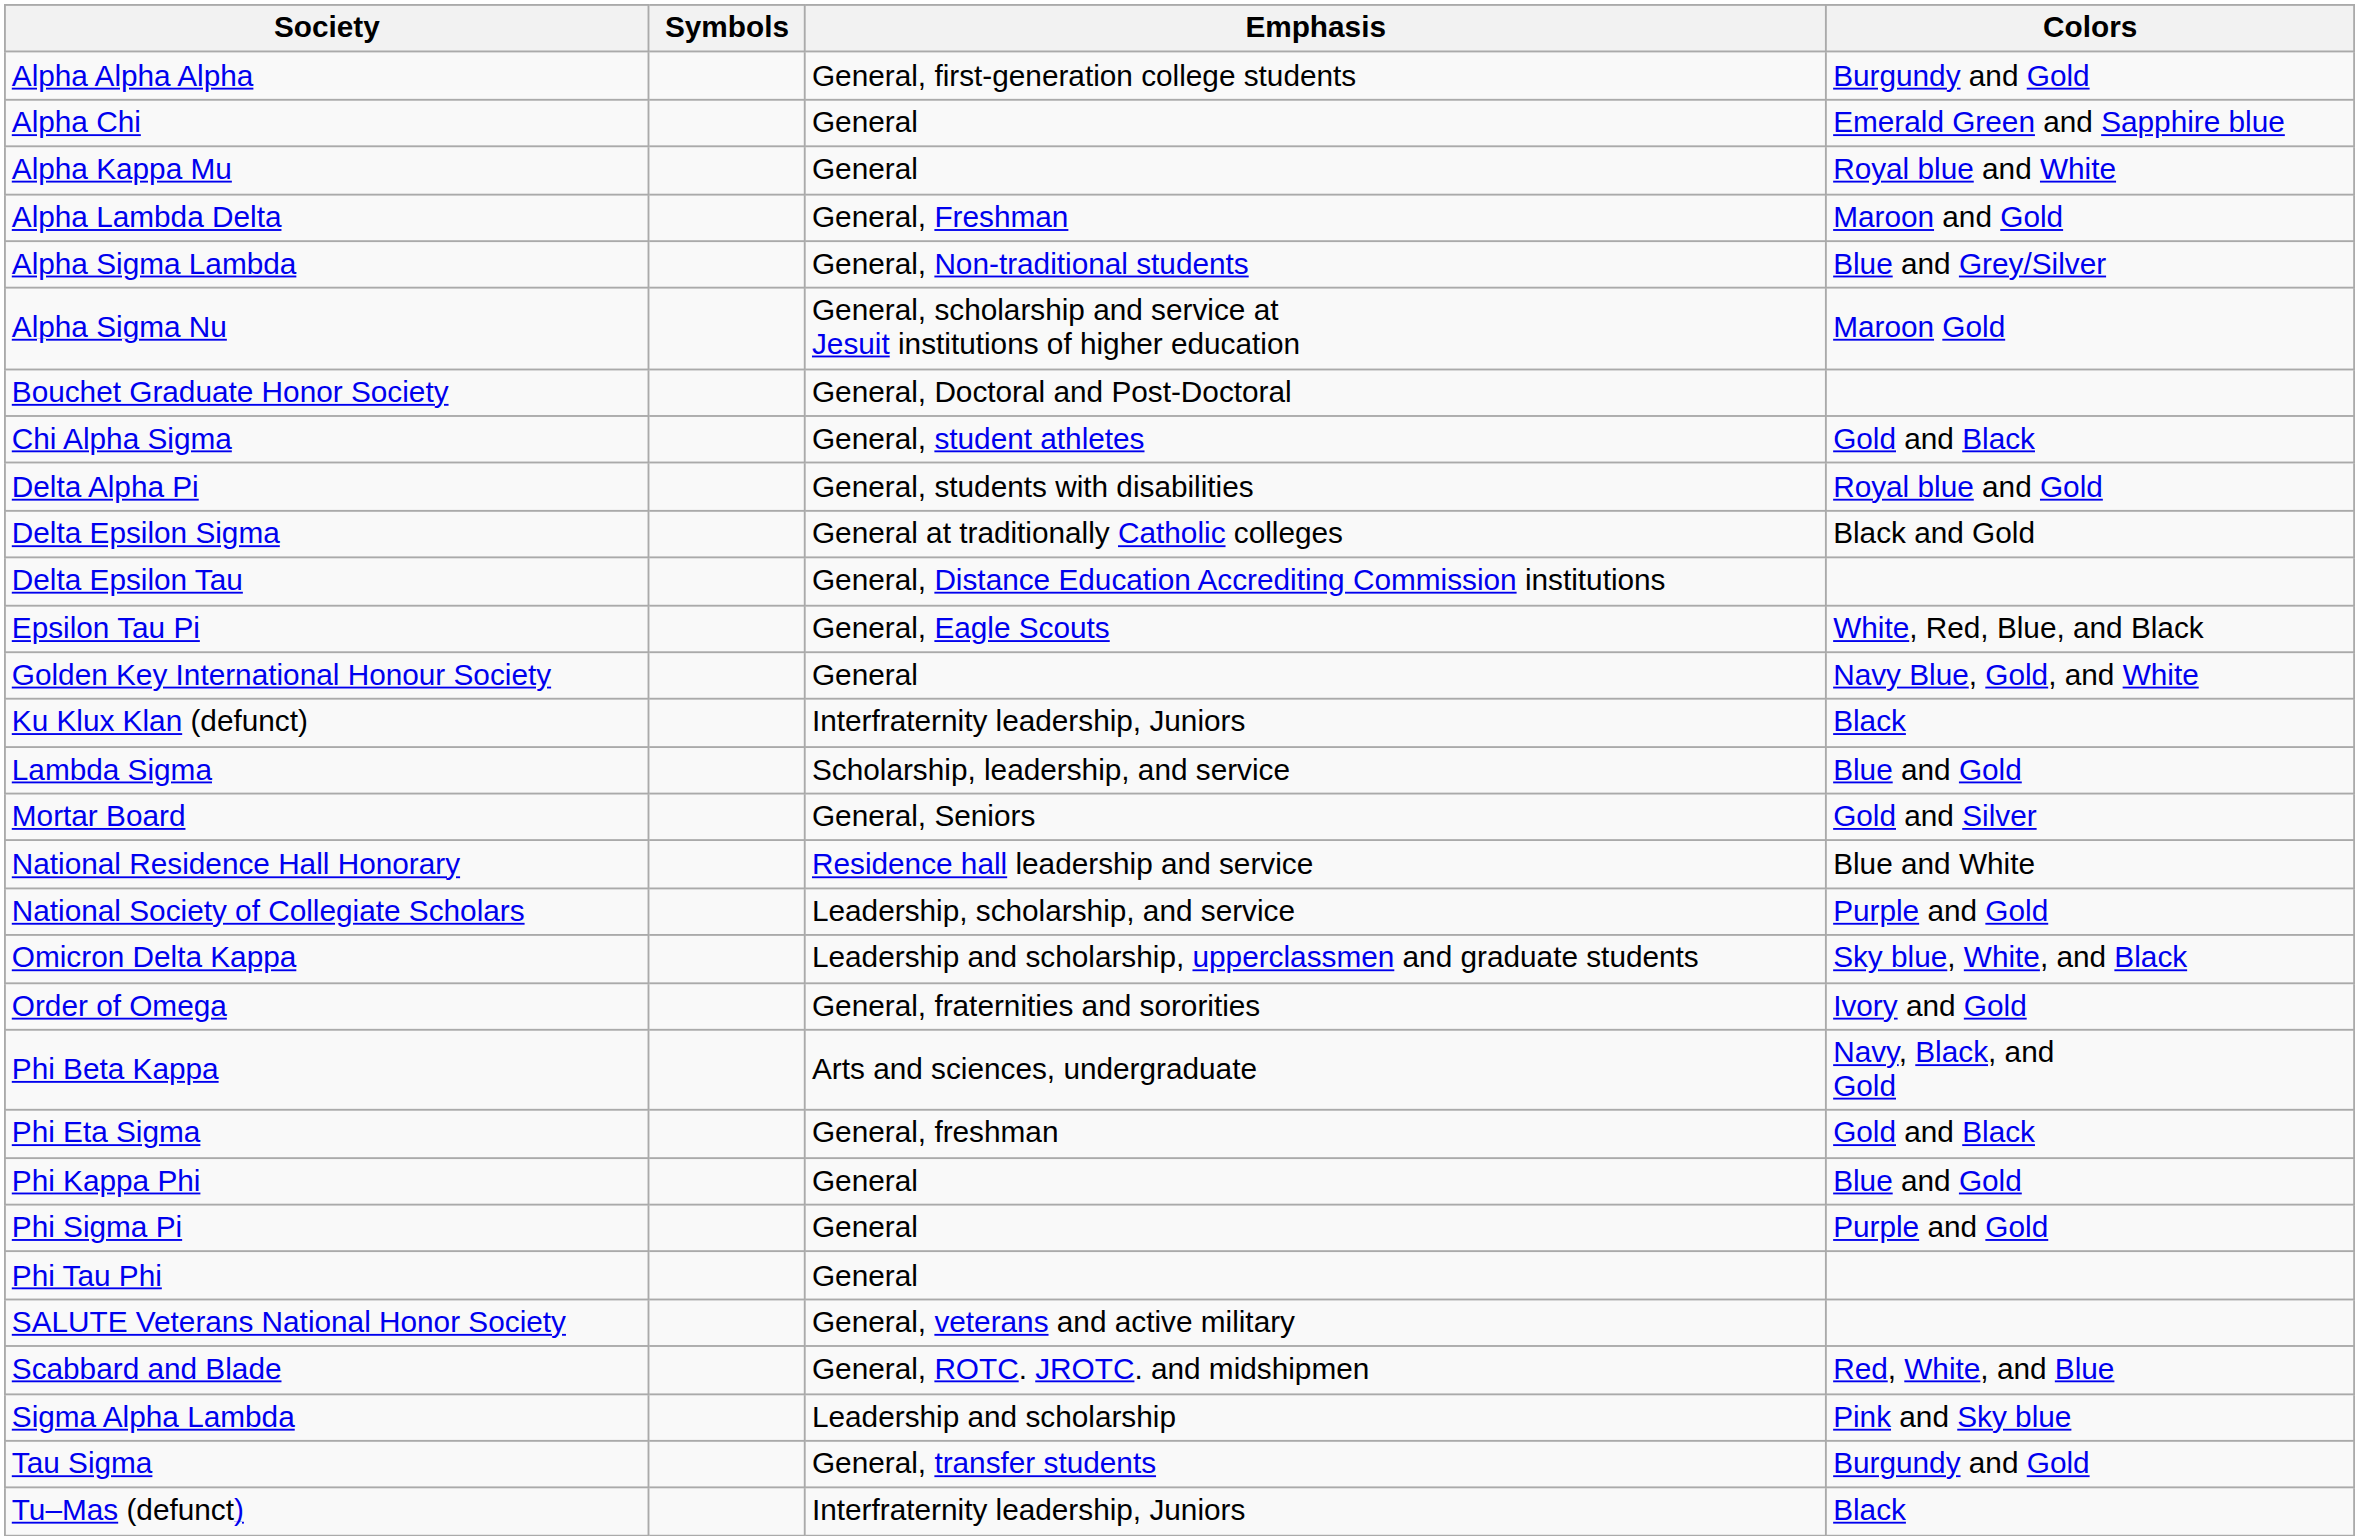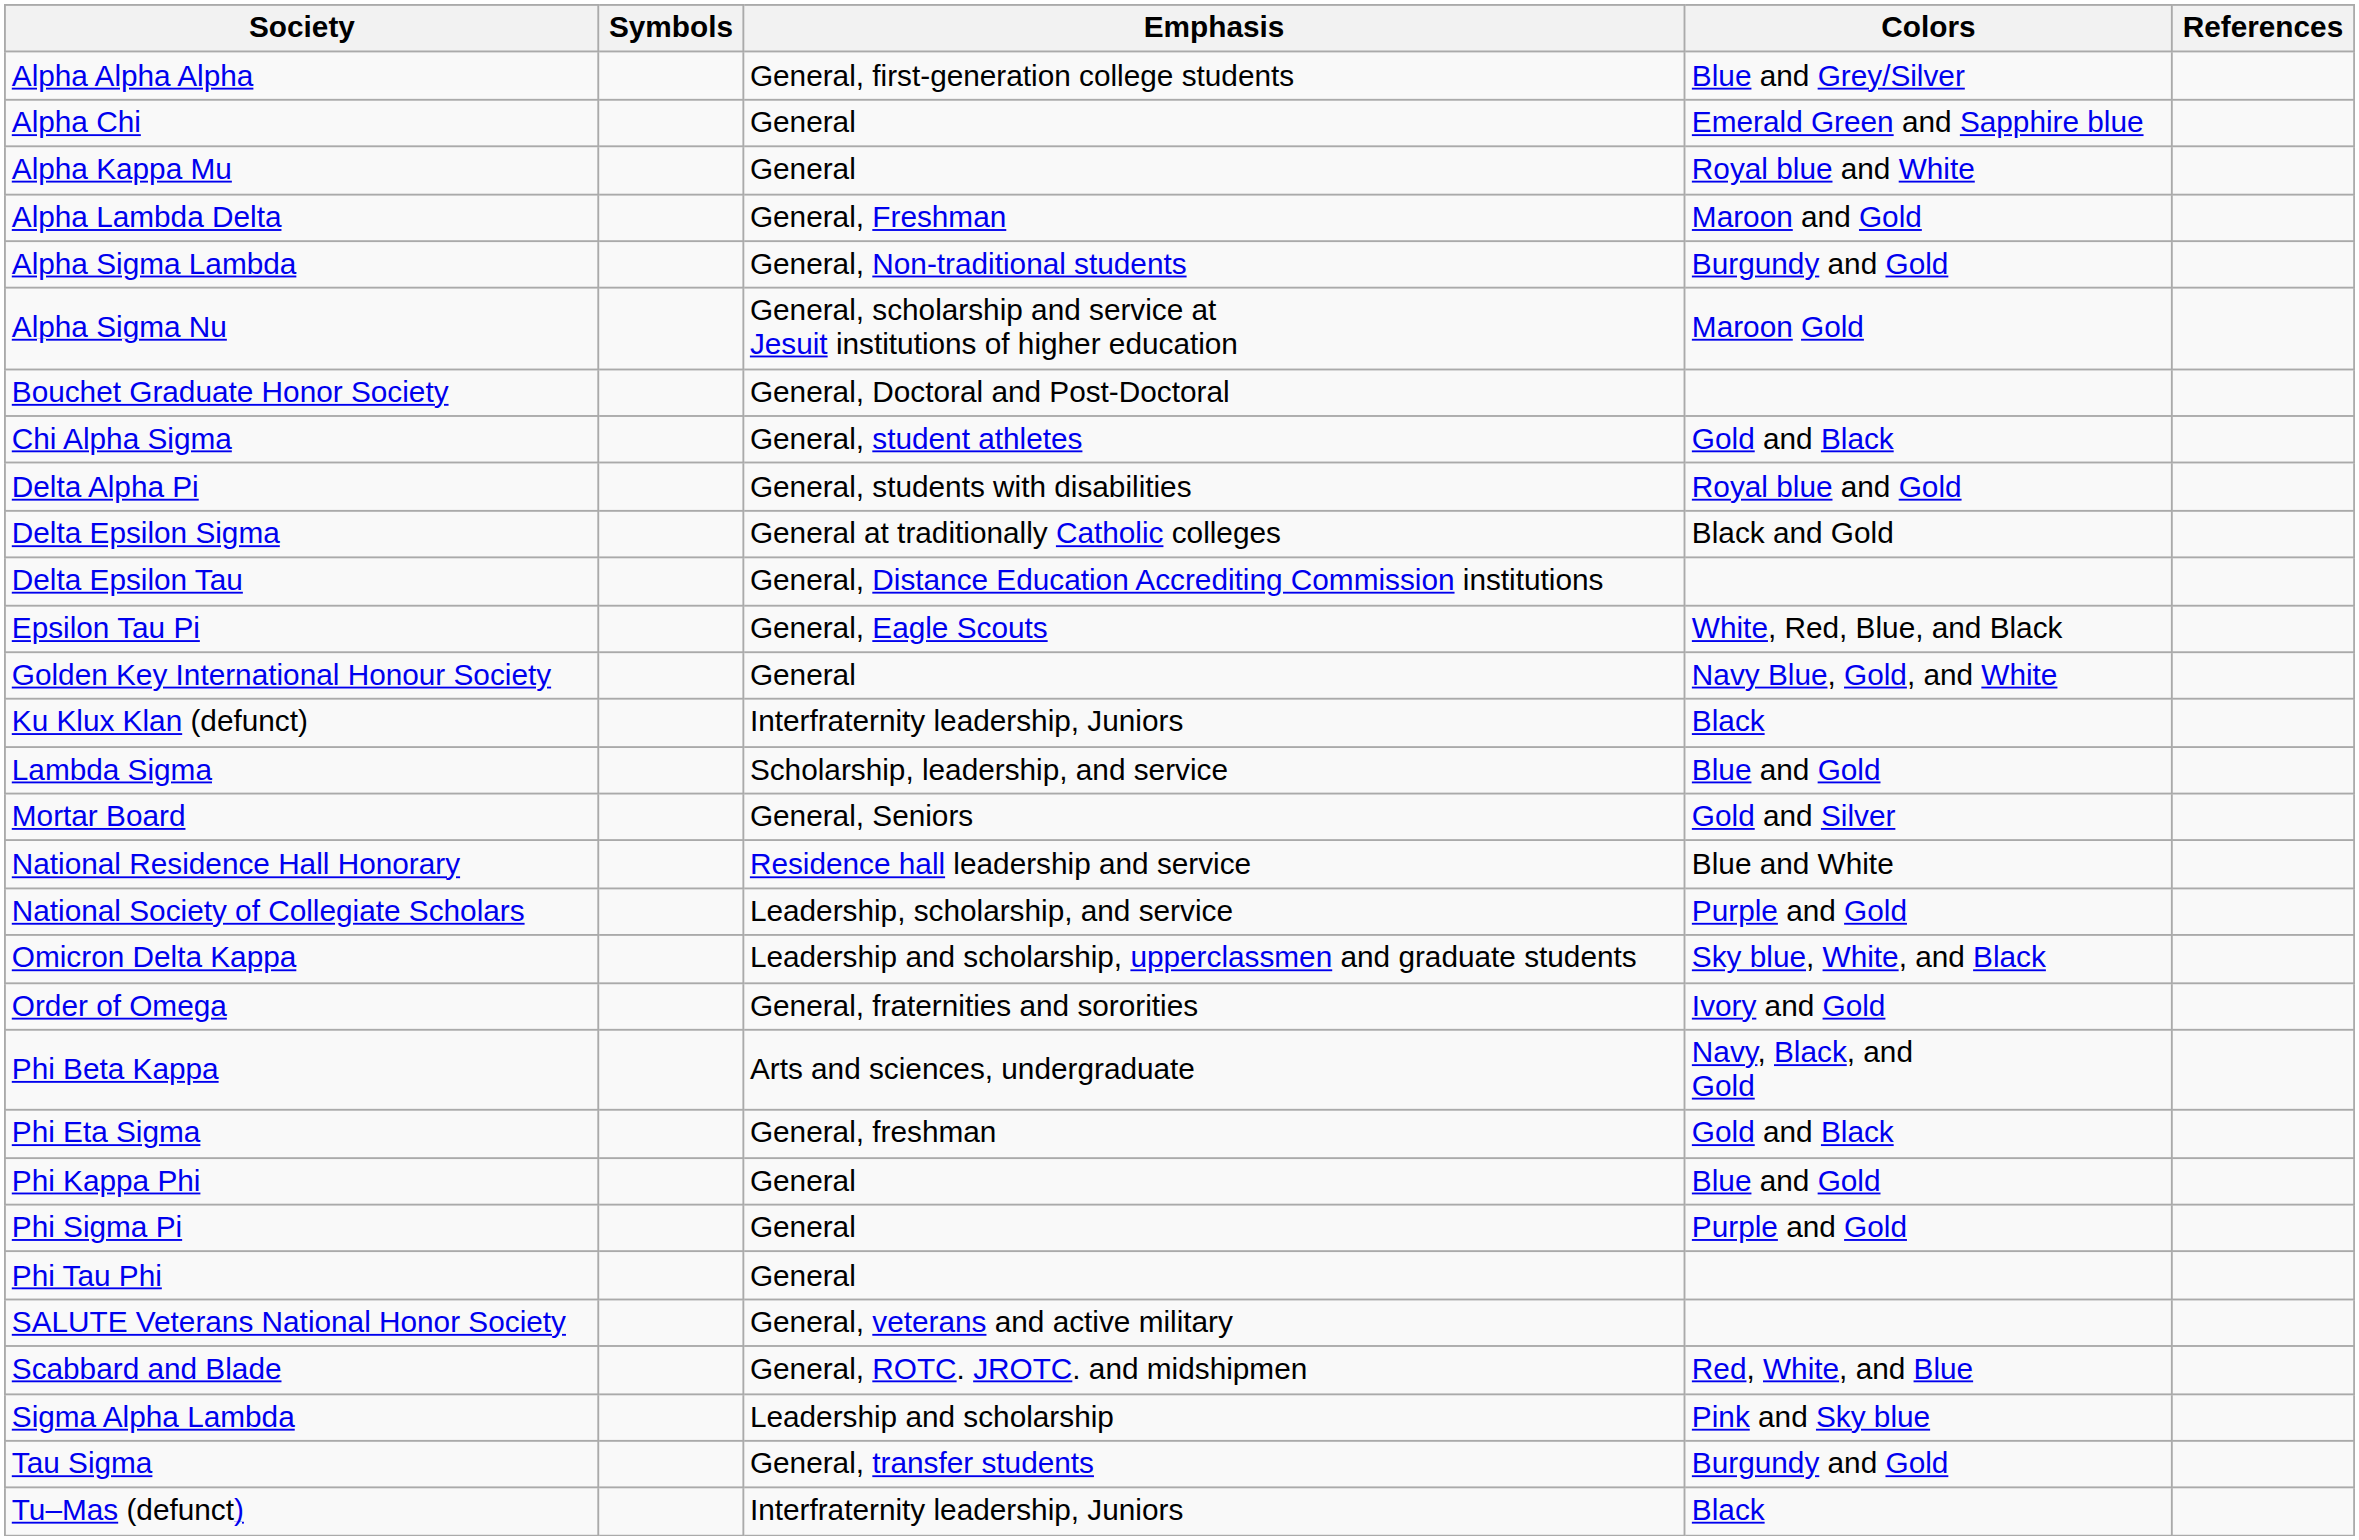+ column: References
Alpha Alpha Alpha | Colors: Burgundy and Gold -> Blue and Grey/Silver
Alpha Sigma Lambda | Colors: Blue and Grey/Silver -> Burgundy and Gold
